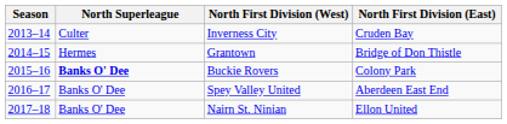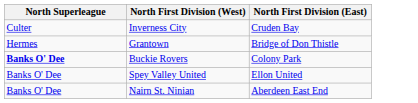- column: Season | 2013–14 | 2014–15 | 2015–16 | 2016–17 | 2017–18
Spey Valley United | North First Division (East): Aberdeen East End -> Ellon United
Nairn St. Ninian | North First Division (East): Ellon United -> Aberdeen East End
